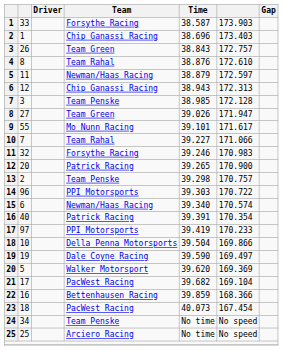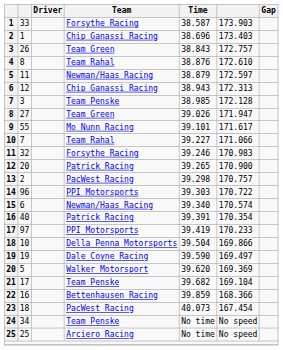13 | Team: Team Penske -> PacWest Racing
21 | Team: PacWest Racing -> Team Penske
